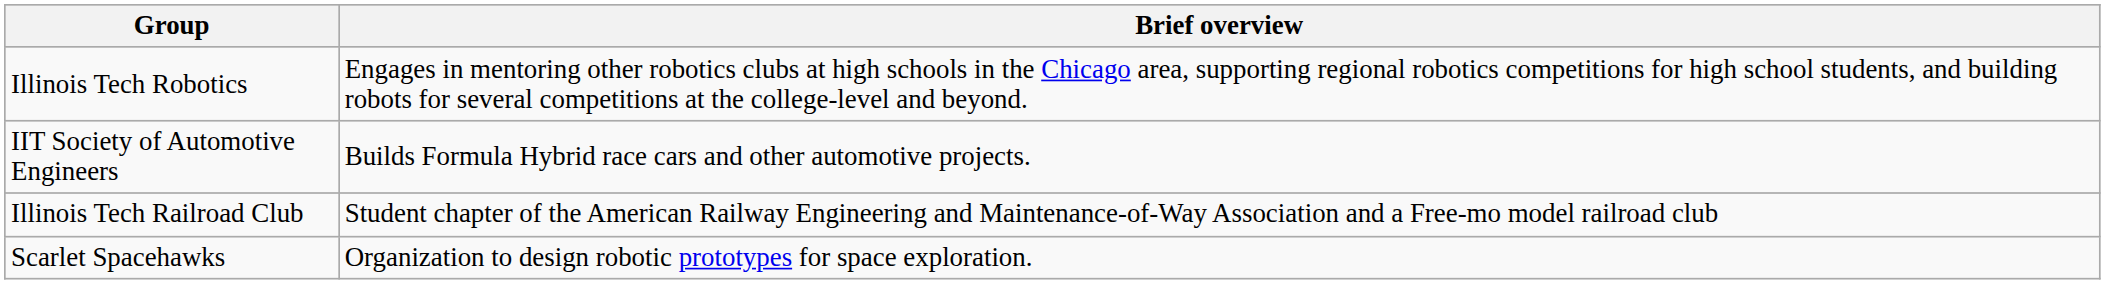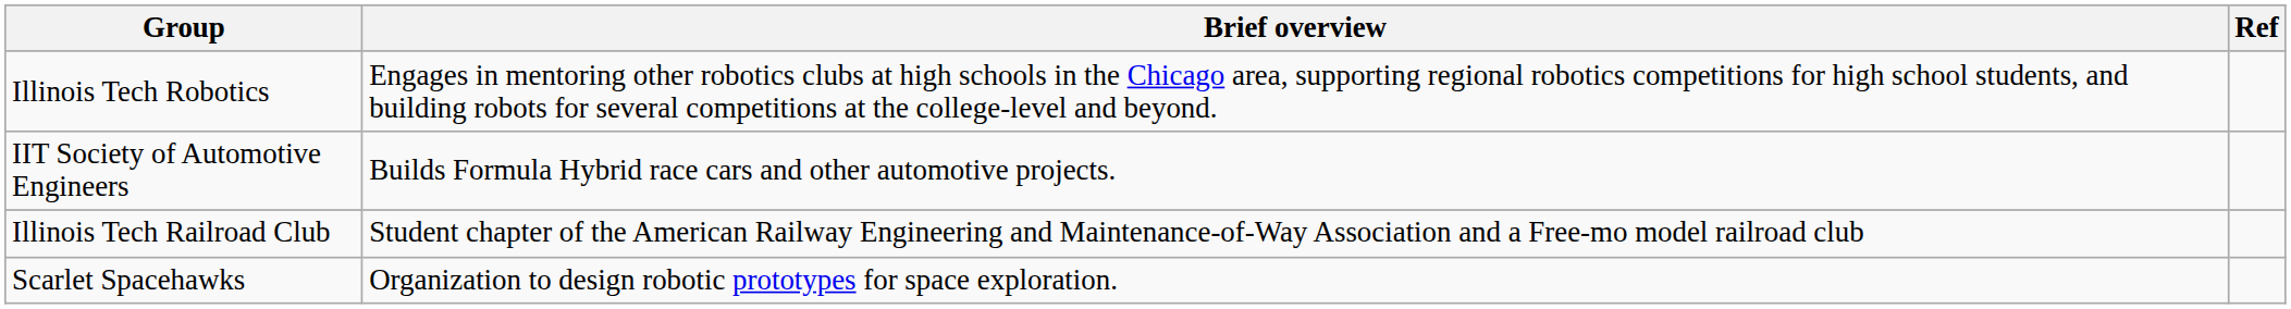+ column: Ref
